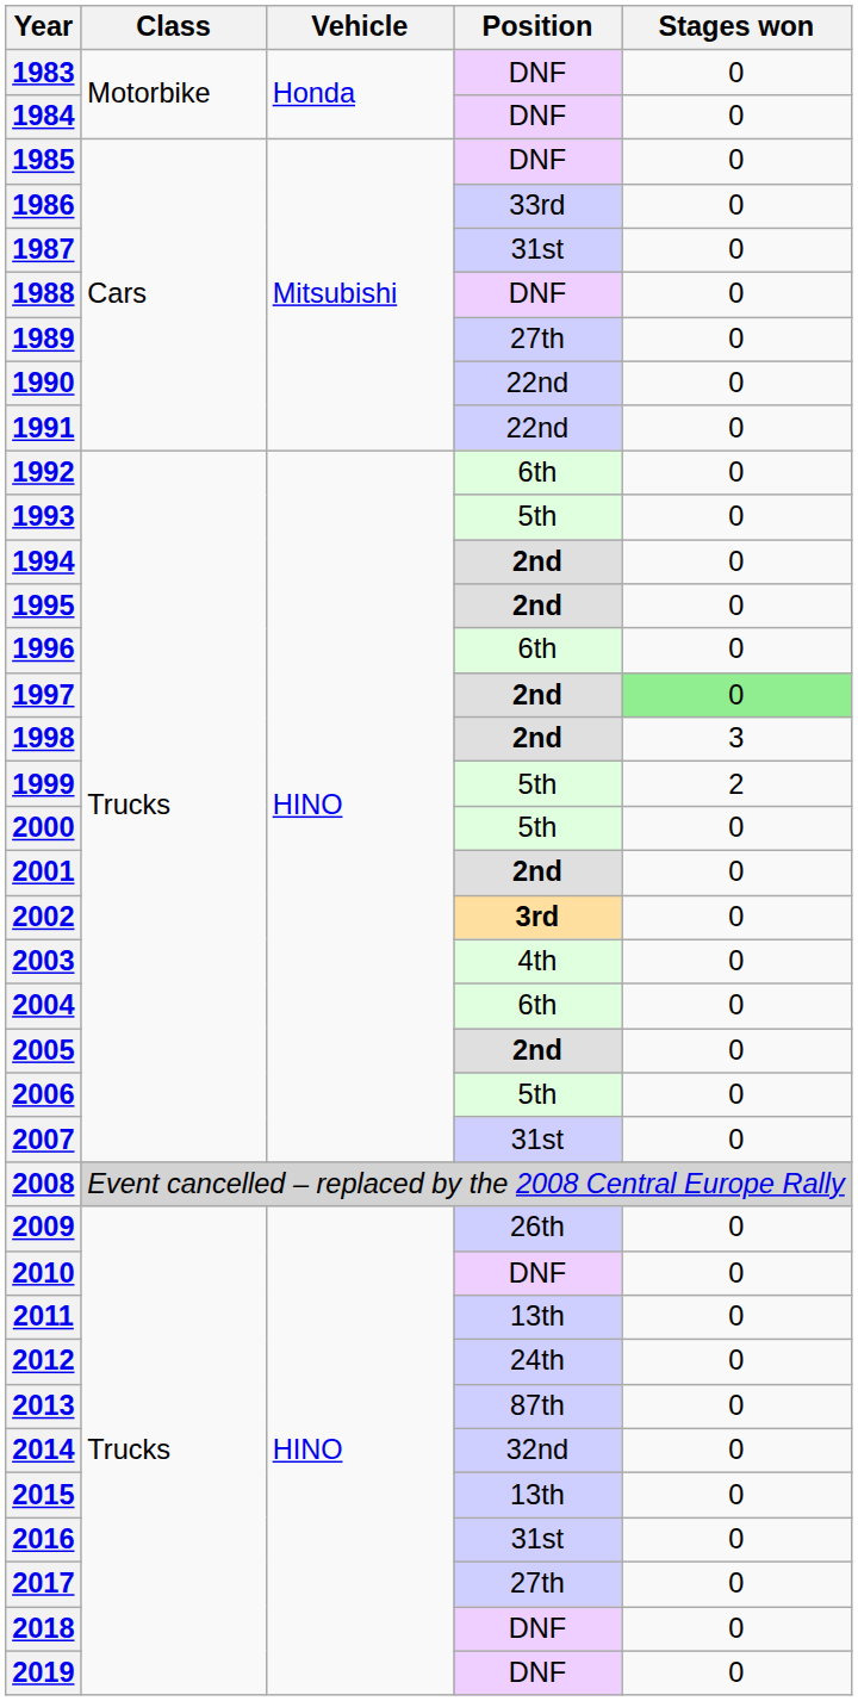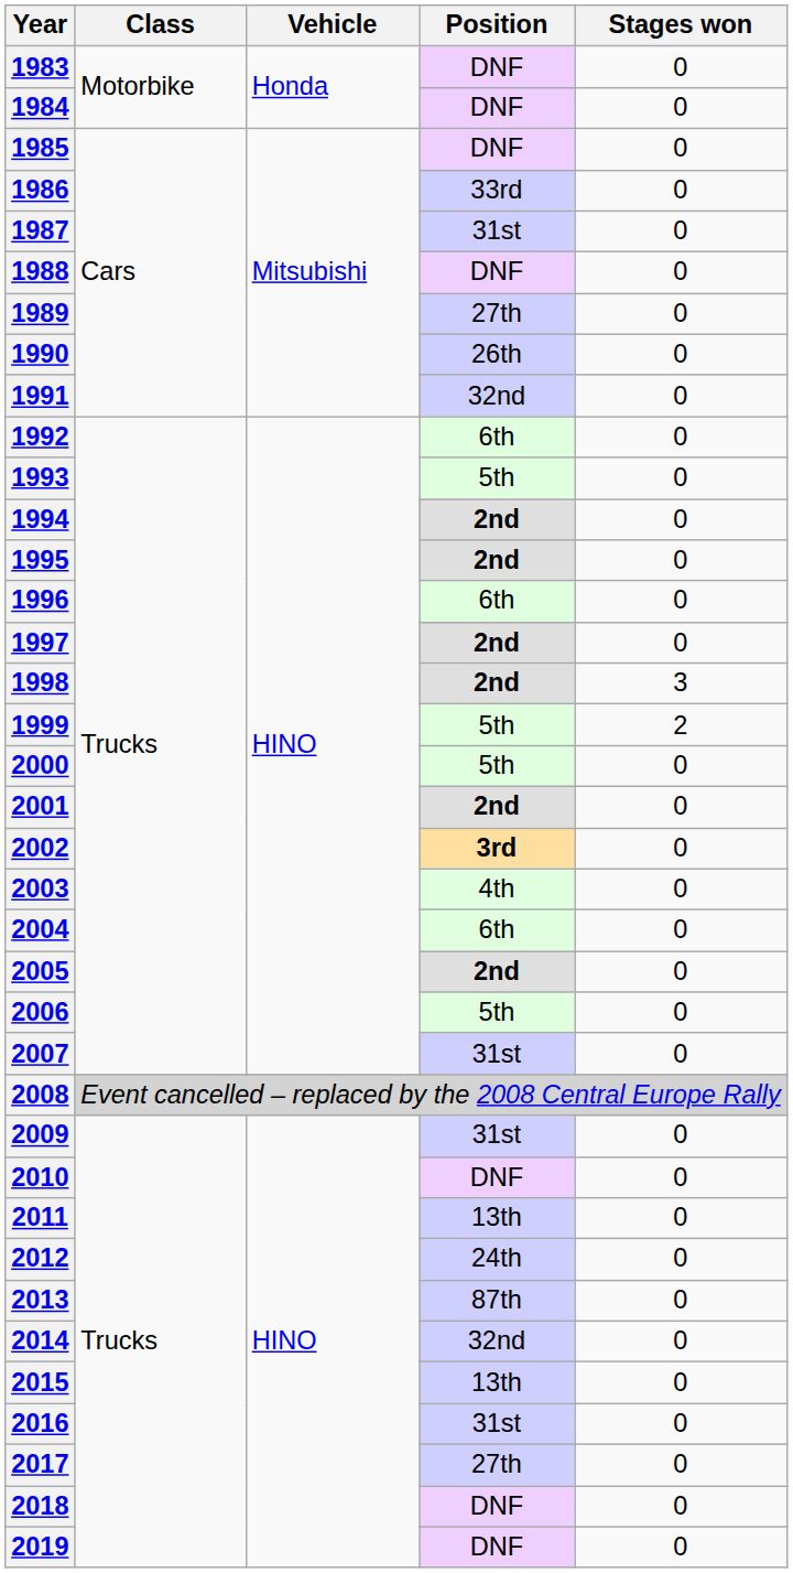1990 | Position: 22nd -> 26th
1991 | Position: 22nd -> 32nd
1997 | Stages won: lightgreen background -> no background
2009 | Position: 26th -> 31st
